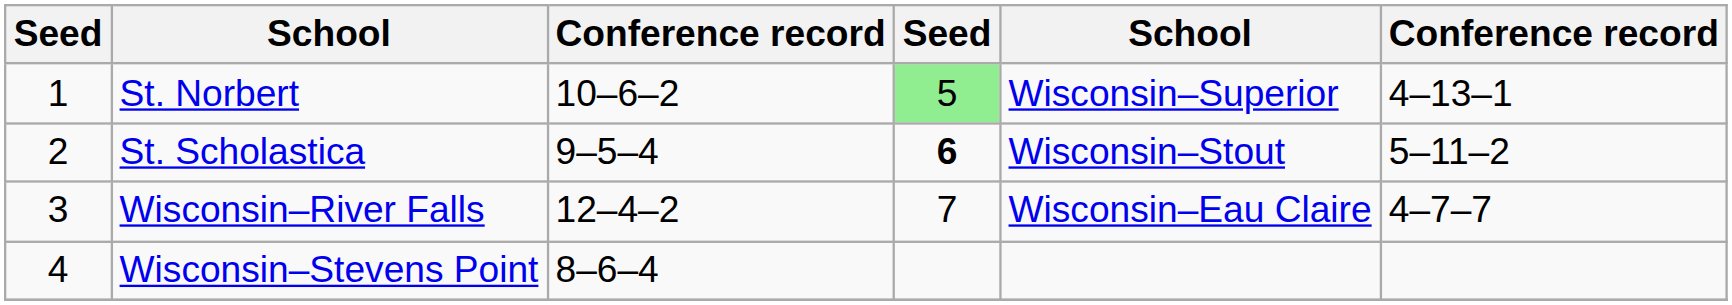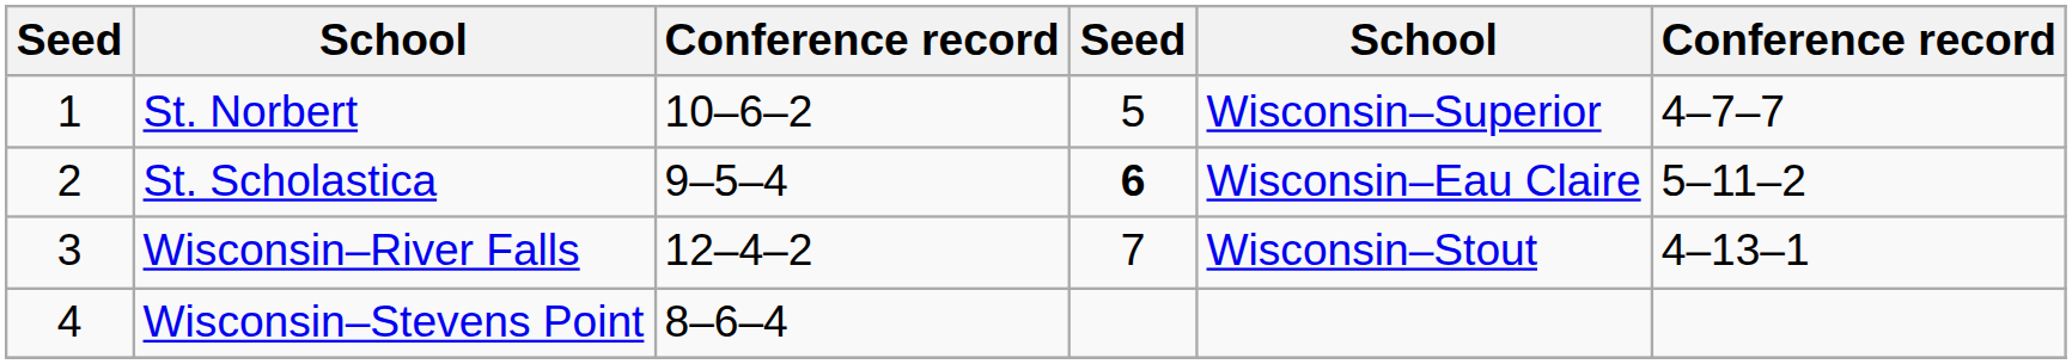St. Norbert | column 4: lightgreen background -> no background
St. Norbert | column 6: 4–13–1 -> 4–7–7
St. Scholastica | column 5: Wisconsin–Stout -> Wisconsin–Eau Claire
Wisconsin–River Falls | column 5: Wisconsin–Eau Claire -> Wisconsin–Stout
Wisconsin–River Falls | column 6: 4–7–7 -> 4–13–1
